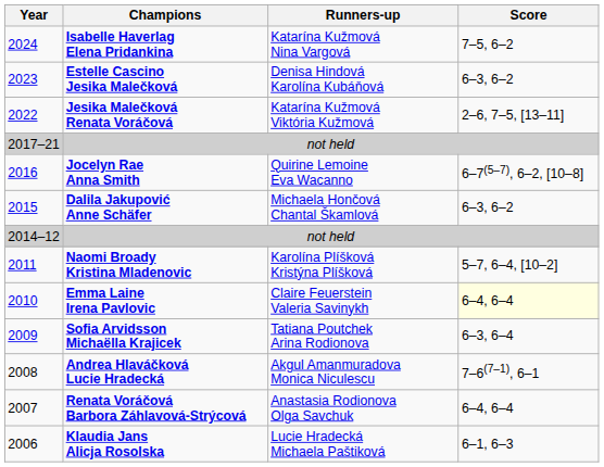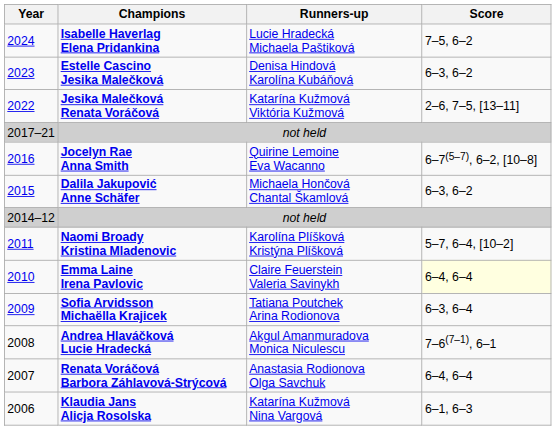Isabelle Haverlag Elena Pridankina | Runners-up: Katarína Kužmová Nina Vargová -> Lucie Hradecká Michaela Paštiková
Klaudia Jans Alicja Rosolska | Runners-up: Lucie Hradecká Michaela Paštiková -> Katarína Kužmová Nina Vargová
